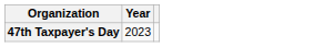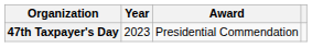+ column: Award | Presidential Commendation
